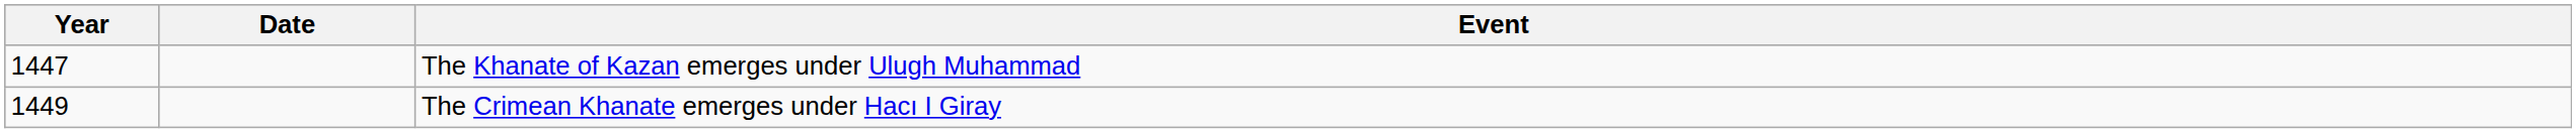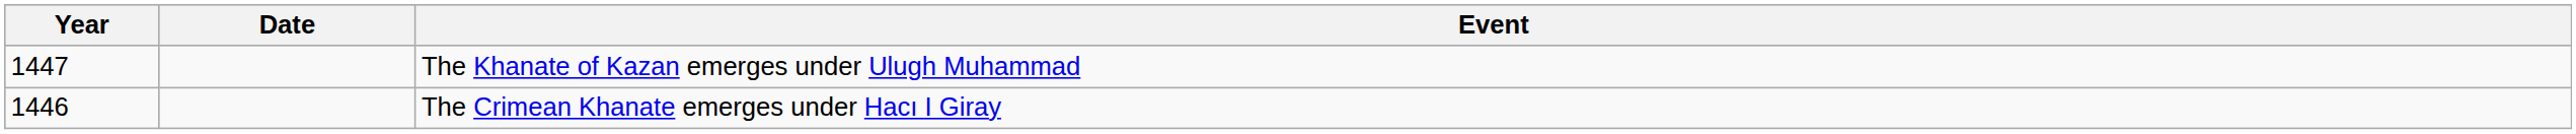The Crimean Khanate emerges under Hacı I Giray | Year: 1449 -> 1446
